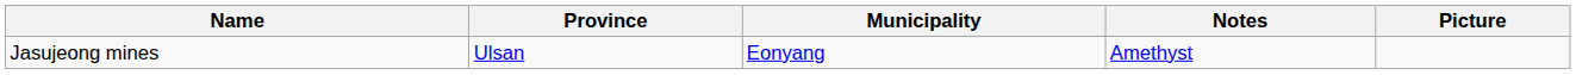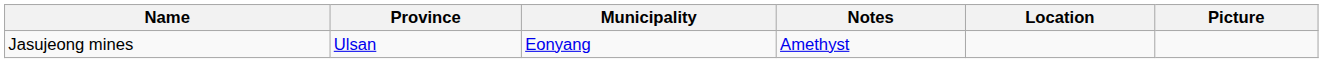+ column: Location
